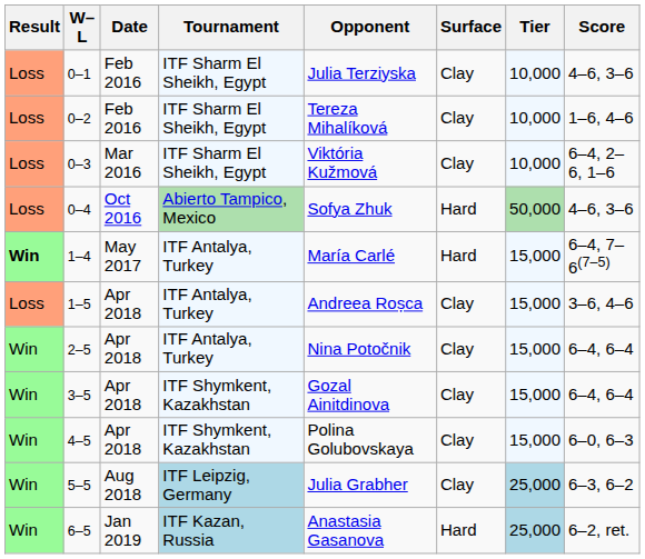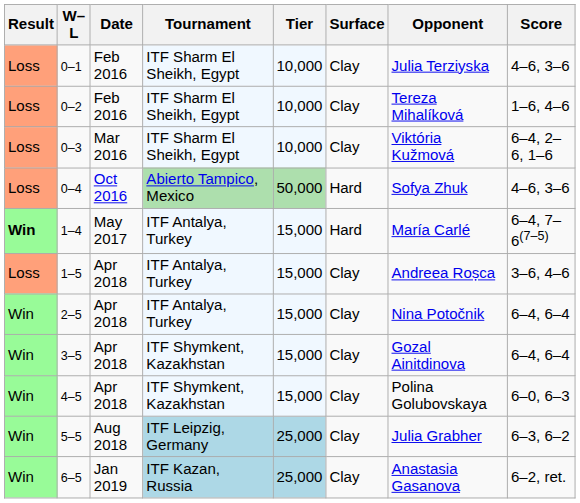columns swapped: Tier <-> Opponent
6–5 | Surface: Hard -> Clay
